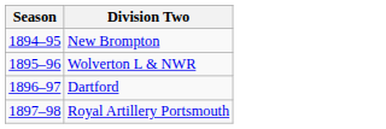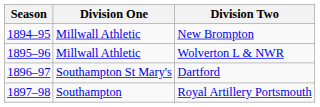+ column: Division One | Millwall Athletic | Millwall Athletic | Southampton St Mary's | Southampton
